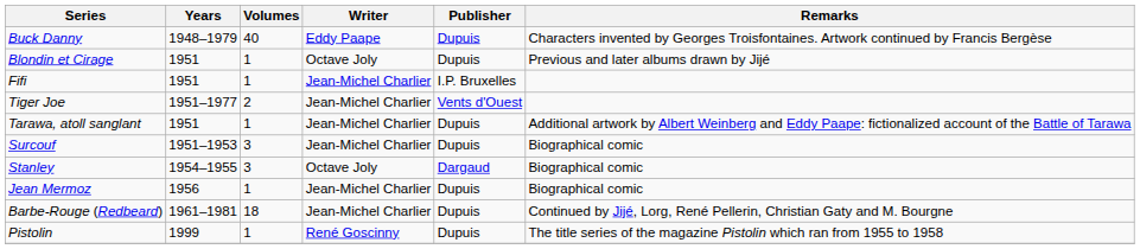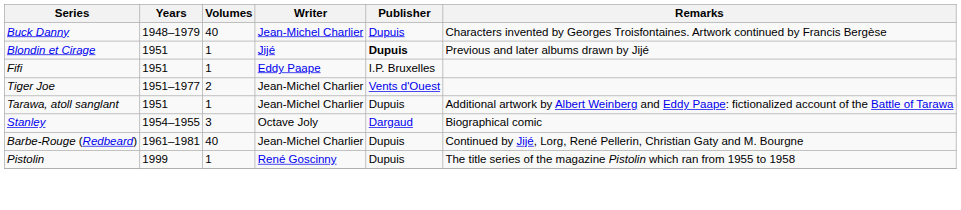Buck Danny | Writer: Eddy Paape -> Jean-Michel Charlier
Blondin et Cirage | Writer: Octave Joly -> Jijé
Blondin et Cirage | Publisher: normal -> bold
Fifi | Writer: Jean-Michel Charlier -> Eddy Paape
- row: Surcouf | 1951–1953 | 3 | Jean-Michel Charlier | Dupuis | Biographical comic
- row: Jean Mermoz | 1956 | 1 | Jean-Michel Charlier | Dupuis | Biographical comic
Barbe-Rouge (Redbeard) | Volumes: 18 -> 40
